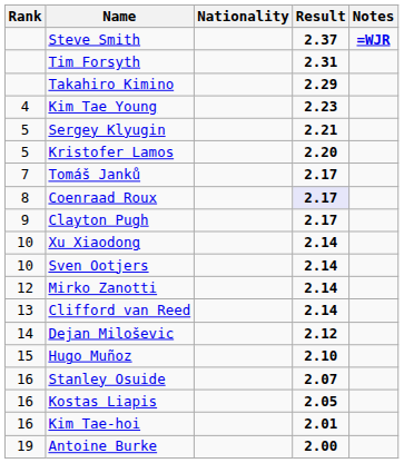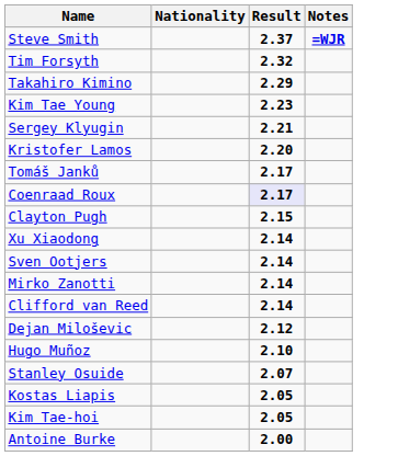- column: Rank | 4 | 5 | 5 | 7 | 8 | 9 | 10 | 10 | 12 | 13 | 14 | 15 | 16 | 16 | 16 | 19
Tim Forsyth | Result: 2.31 -> 2.32
Clayton Pugh | Result: 2.17 -> 2.15
Kim Tae-hoi | Result: 2.01 -> 2.05
